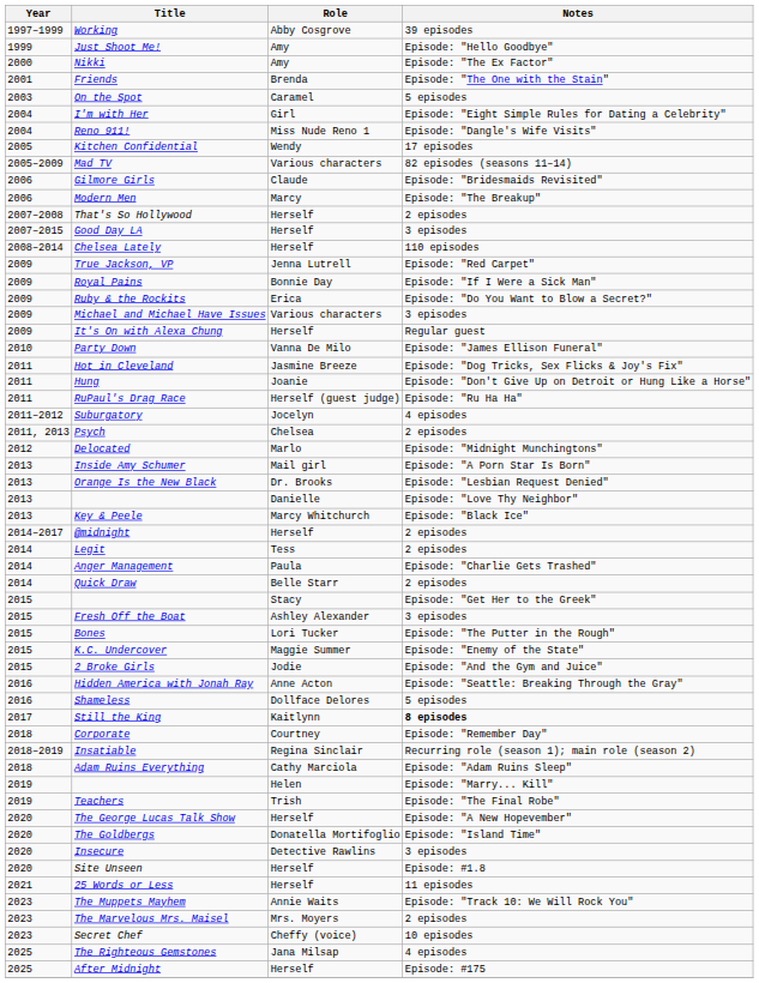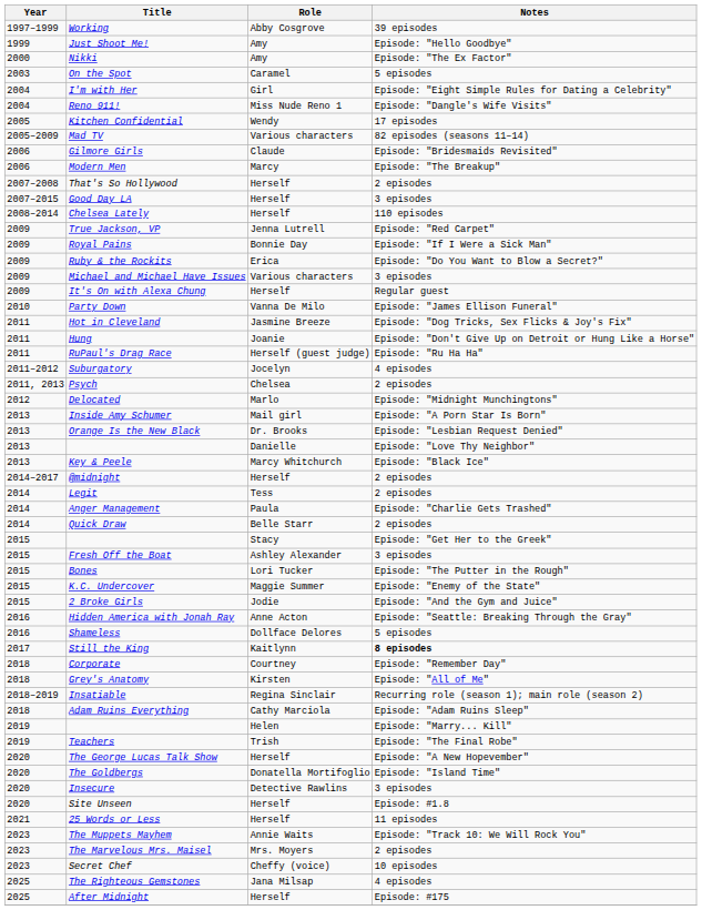- row: 2001 | Friends | Brenda | Episode: "The One with the Stain"
+ row: 2018 | Grey's Anatomy | Kirsten | Episode: "All of Me"
